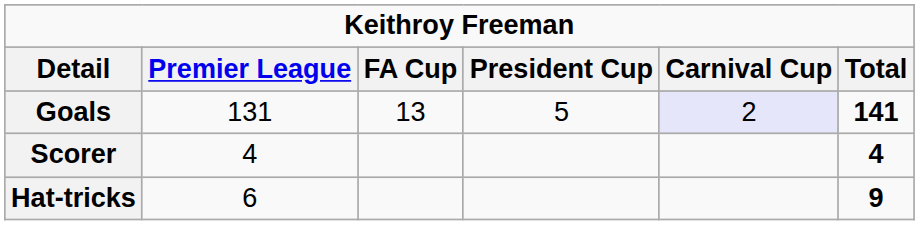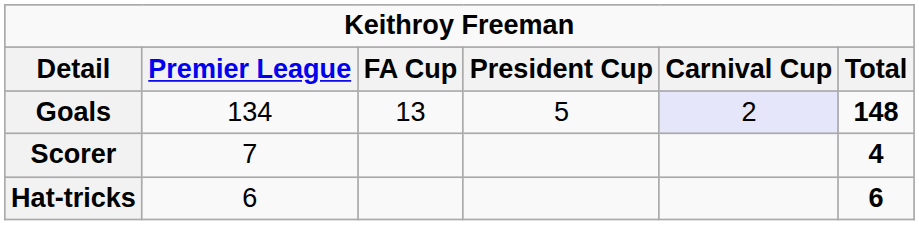Goals | Premier League: 131 -> 134
Goals | Total: 141 -> 148
Scorer | Premier League: 4 -> 7
Hat-tricks | Total: 9 -> 6
